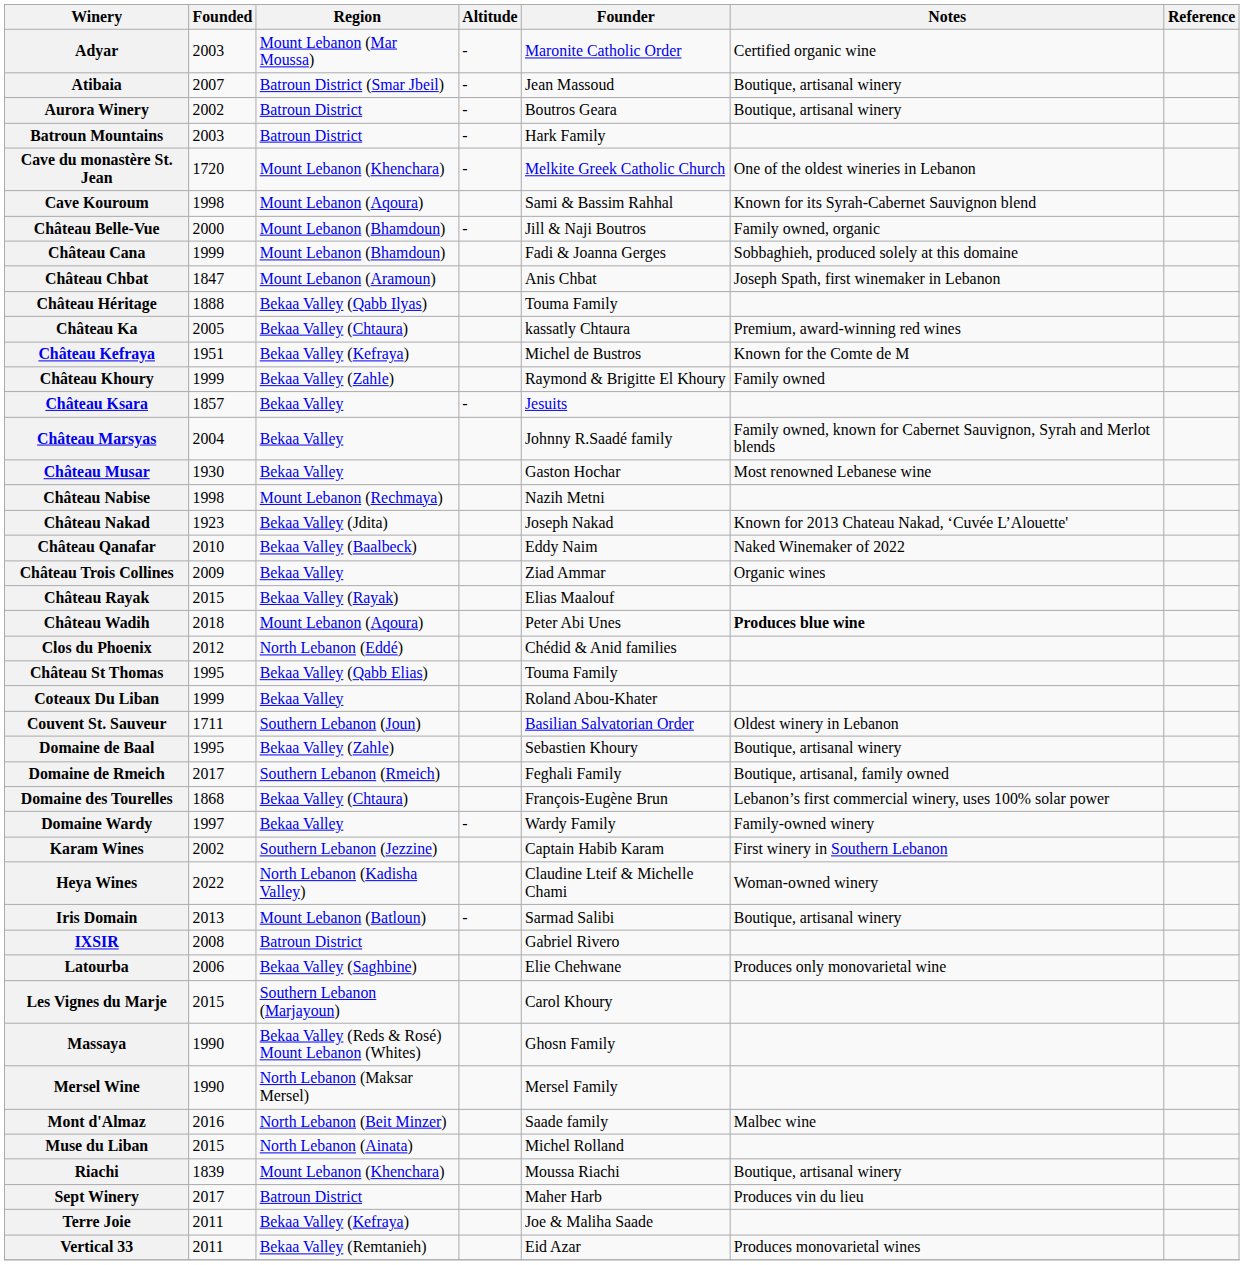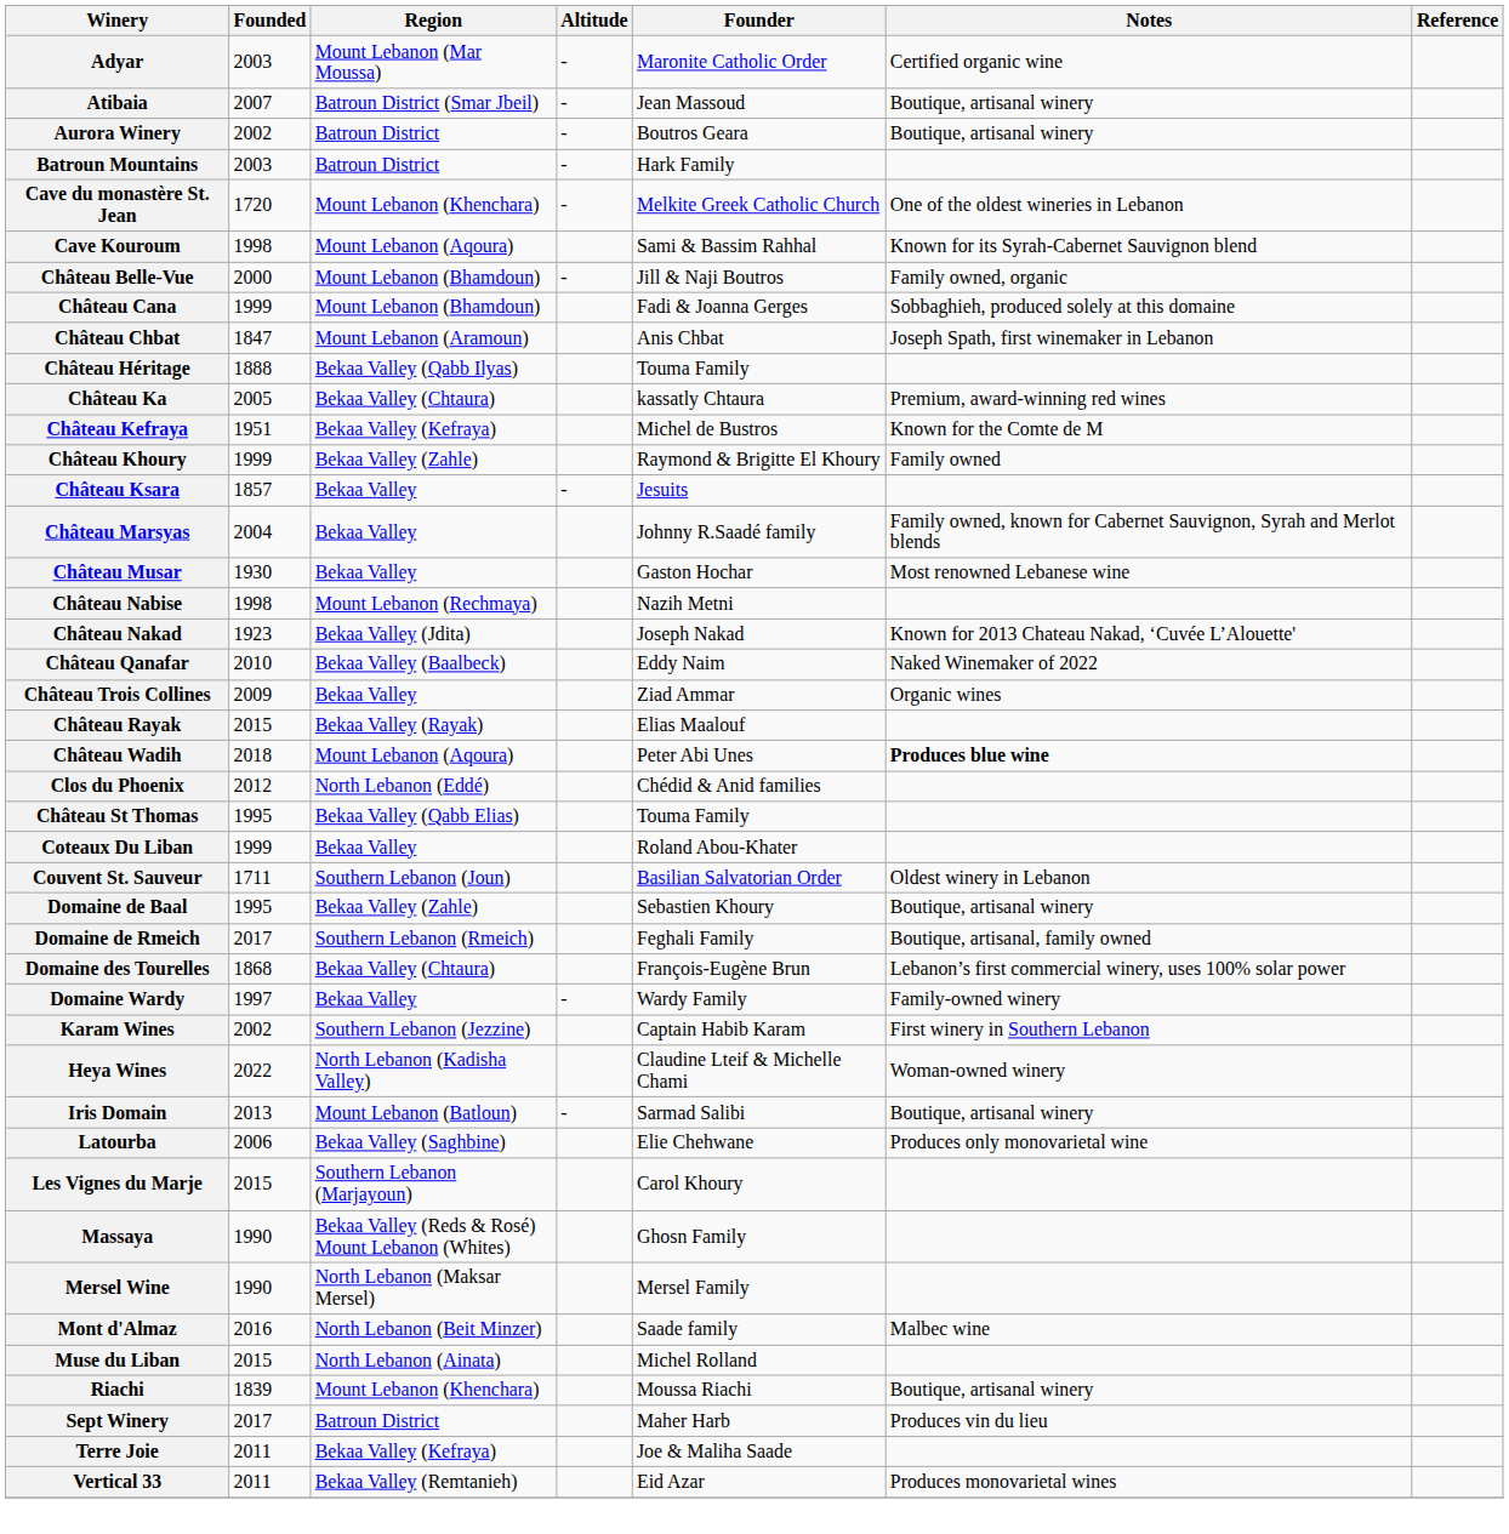- row: IXSIR | 2008 | Batroun District | Gabriel Rivero
